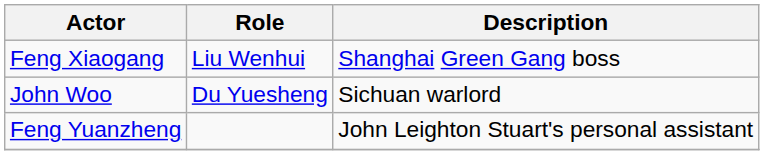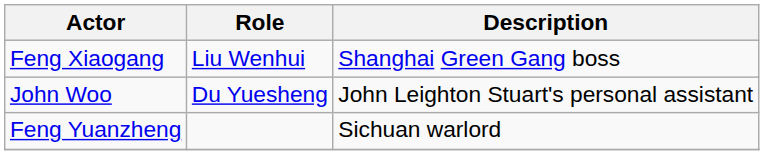John Woo | Description: Sichuan warlord -> John Leighton Stuart's personal assistant
Feng Yuanzheng | Description: John Leighton Stuart's personal assistant -> Sichuan warlord
